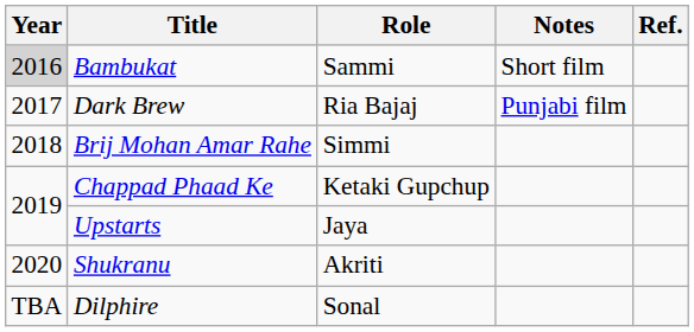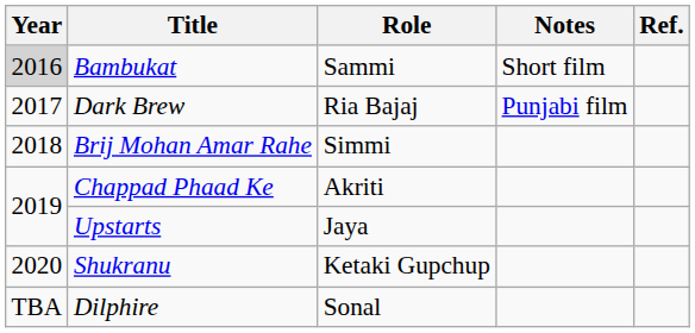Chappad Phaad Ke | Role: Ketaki Gupchup -> Akriti
Shukranu | Role: Akriti -> Ketaki Gupchup
